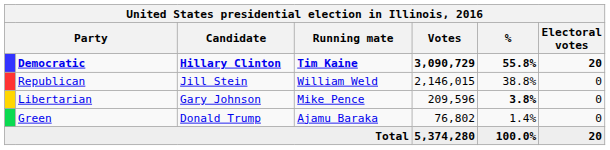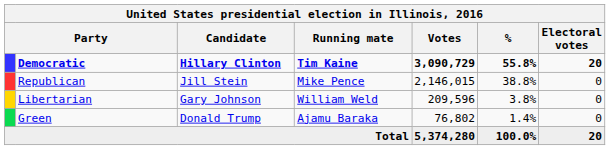Republican | Running mate: William Weld -> Mike Pence
Libertarian | Running mate: Mike Pence -> William Weld
Libertarian | %: bold -> normal
